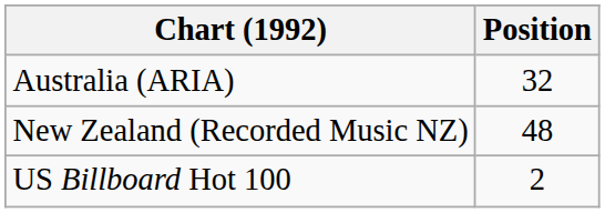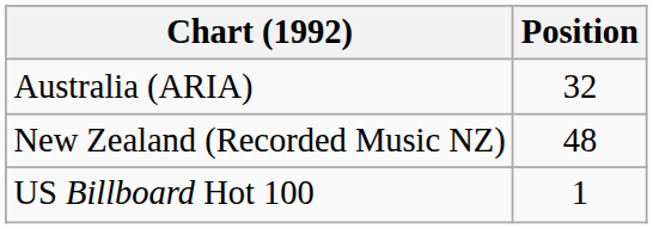US Billboard Hot 100 | Position: 2 -> 1
